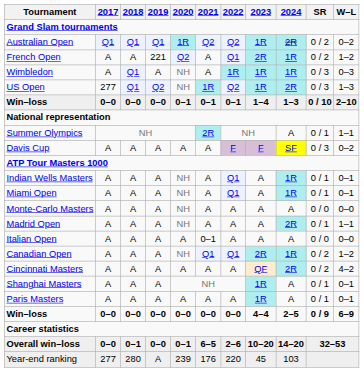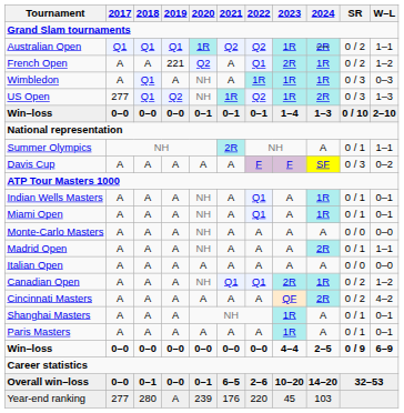Australian Open | W–L: 0–2 -> 1–1
Italian Open | 2021: 0–1 -> A
